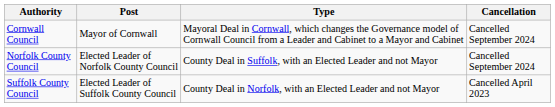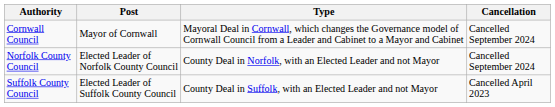Norfolk County Council | Type: County Deal in Suffolk, with an Elected Leader and not Mayor -> County Deal in Norfolk, with an Elected Leader and not Mayor
Suffolk County Council | Type: County Deal in Norfolk, with an Elected Leader and not Mayor -> County Deal in Suffolk, with an Elected Leader and not Mayor
